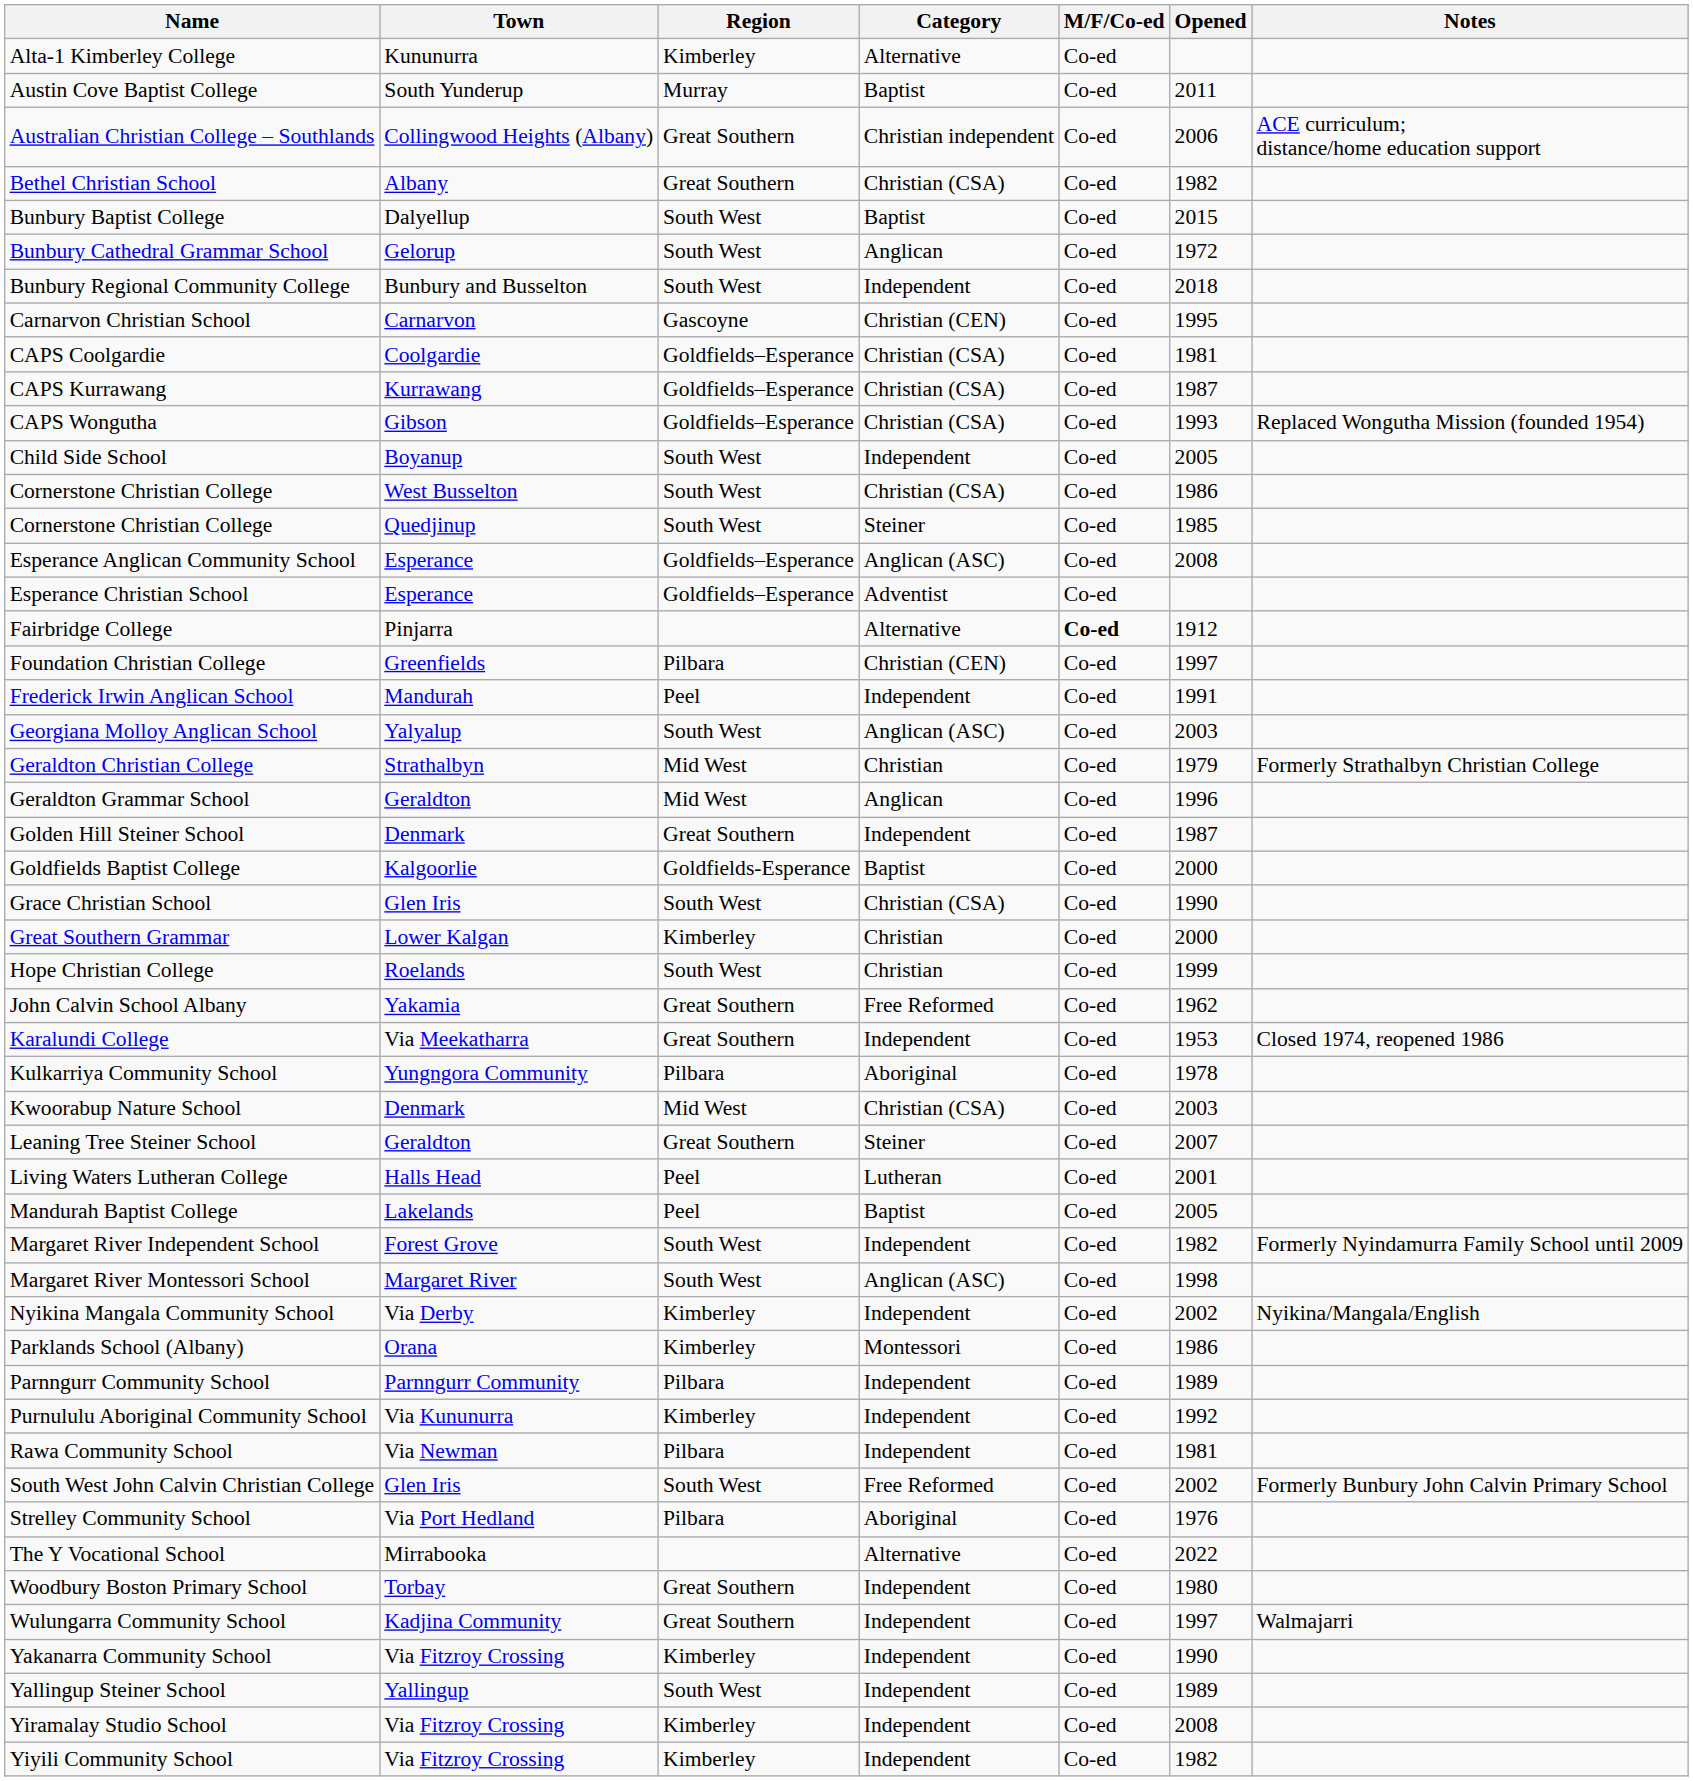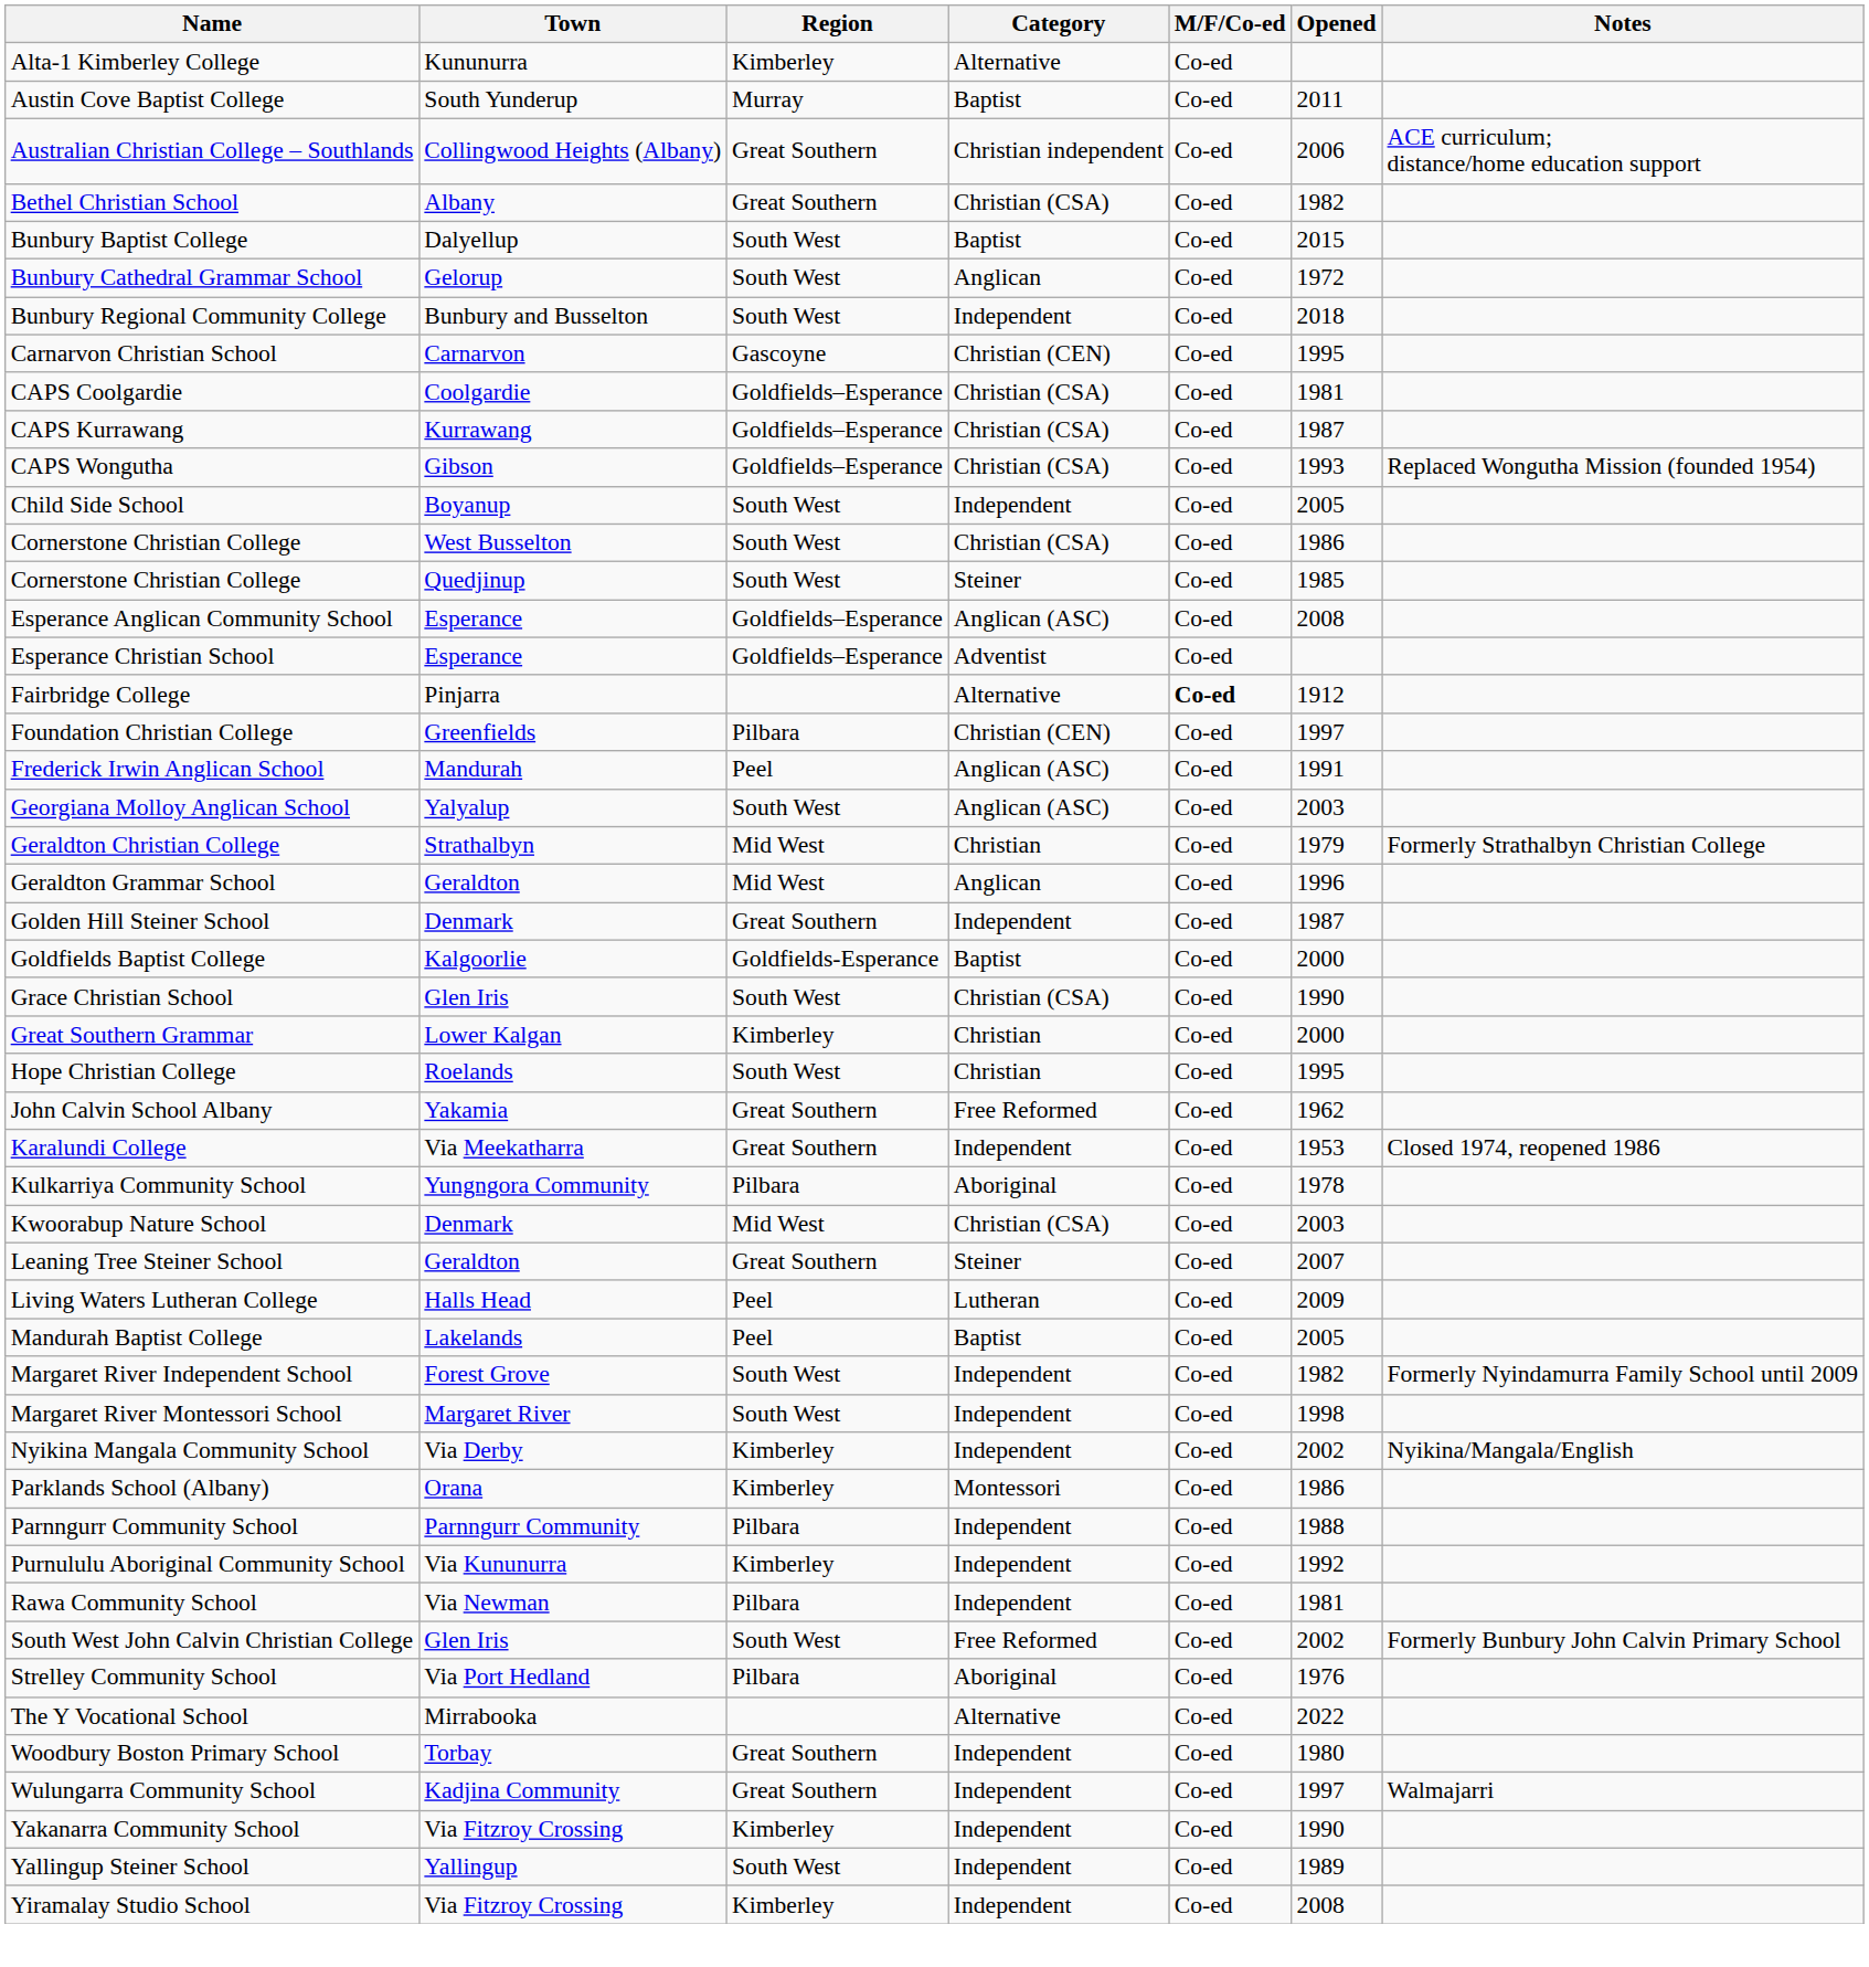Frederick Irwin Anglican School | Category: Independent -> Anglican (ASC)
Hope Christian College | Opened: 1999 -> 1995
Living Waters Lutheran College | Opened: 2001 -> 2009
Margaret River Montessori School | Category: Anglican (ASC) -> Independent
Parnngurr Community School | Opened: 1989 -> 1988
- row: Yiyili Community School | Via Fitzroy Crossing | Kimberley | Independent | Co-ed | 1982
